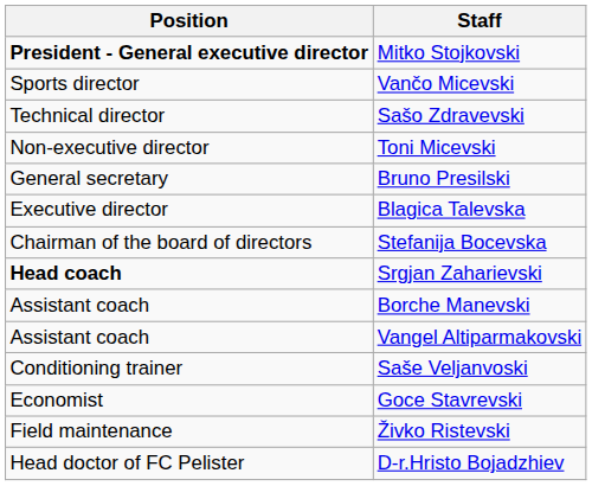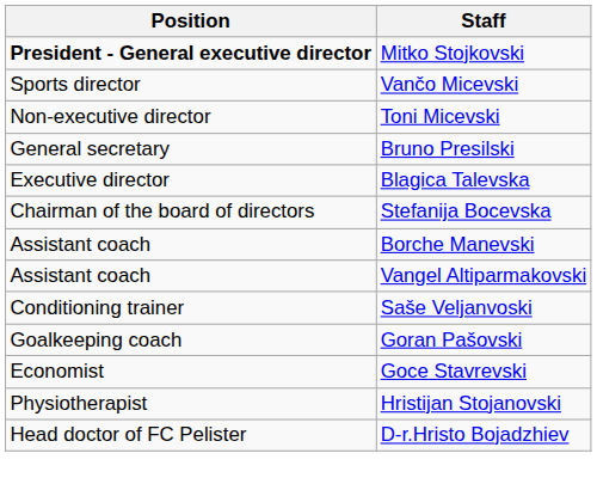- row: Technical director | Sašo Zdravevski
- row: Head coach | Srgjan Zaharievski
+ row: Goalkeeping coach | Goran Pašovski
- row: Field maintenance | Živko Ristevski
+ row: Physiotherapist | Hristijan Stojanovski
